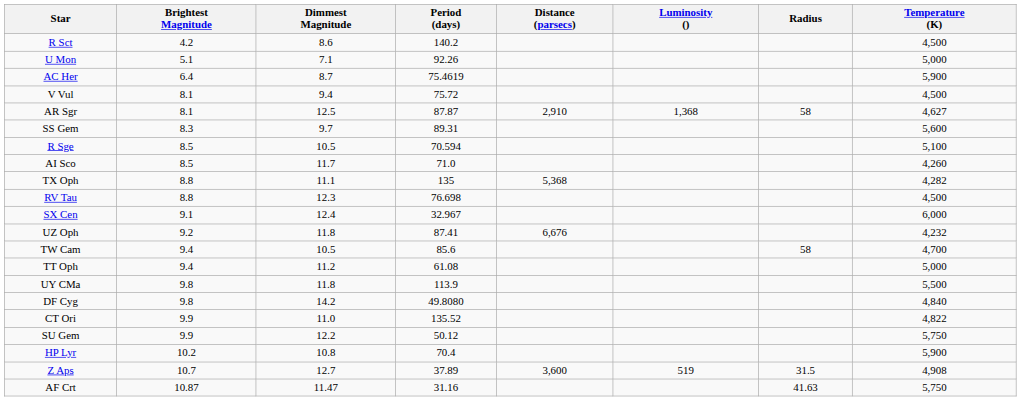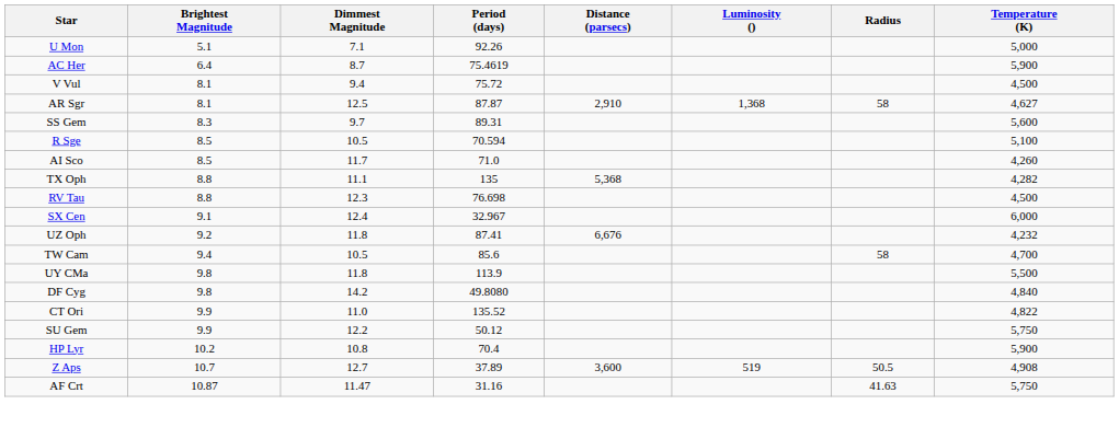- row: R Sct | 4.2 | 8.6 | 140.2 | 4,500
- row: TT Oph | 9.4 | 11.2 | 61.08 | 5,000
Z Aps | Radius: 31.5 -> 50.5
